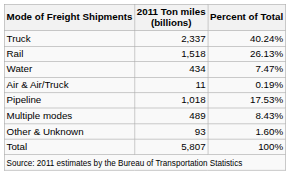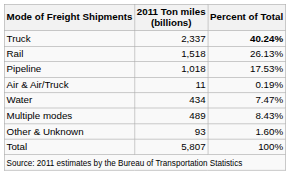Truck | Percent of Total: normal -> bold
rows swapped: Water <-> Pipeline
